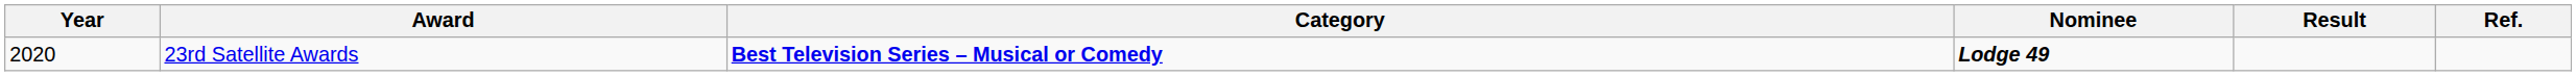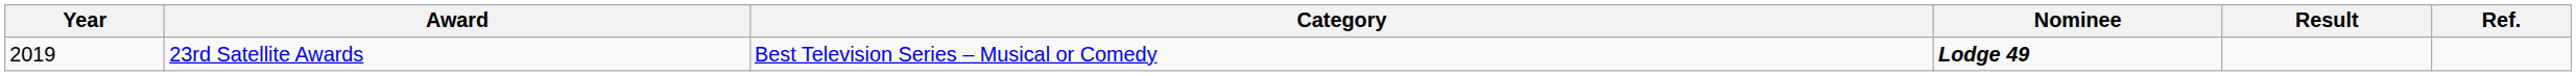23rd Satellite Awards | Year: 2020 -> 2019
23rd Satellite Awards | Category: bold -> normal
